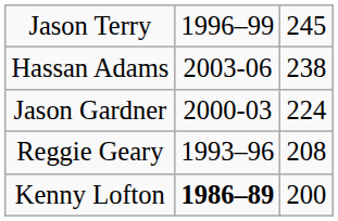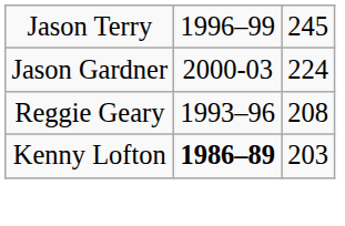- row: Hassan Adams | 2003-06 | 238
Kenny Lofton | column 3: 200 -> 203
